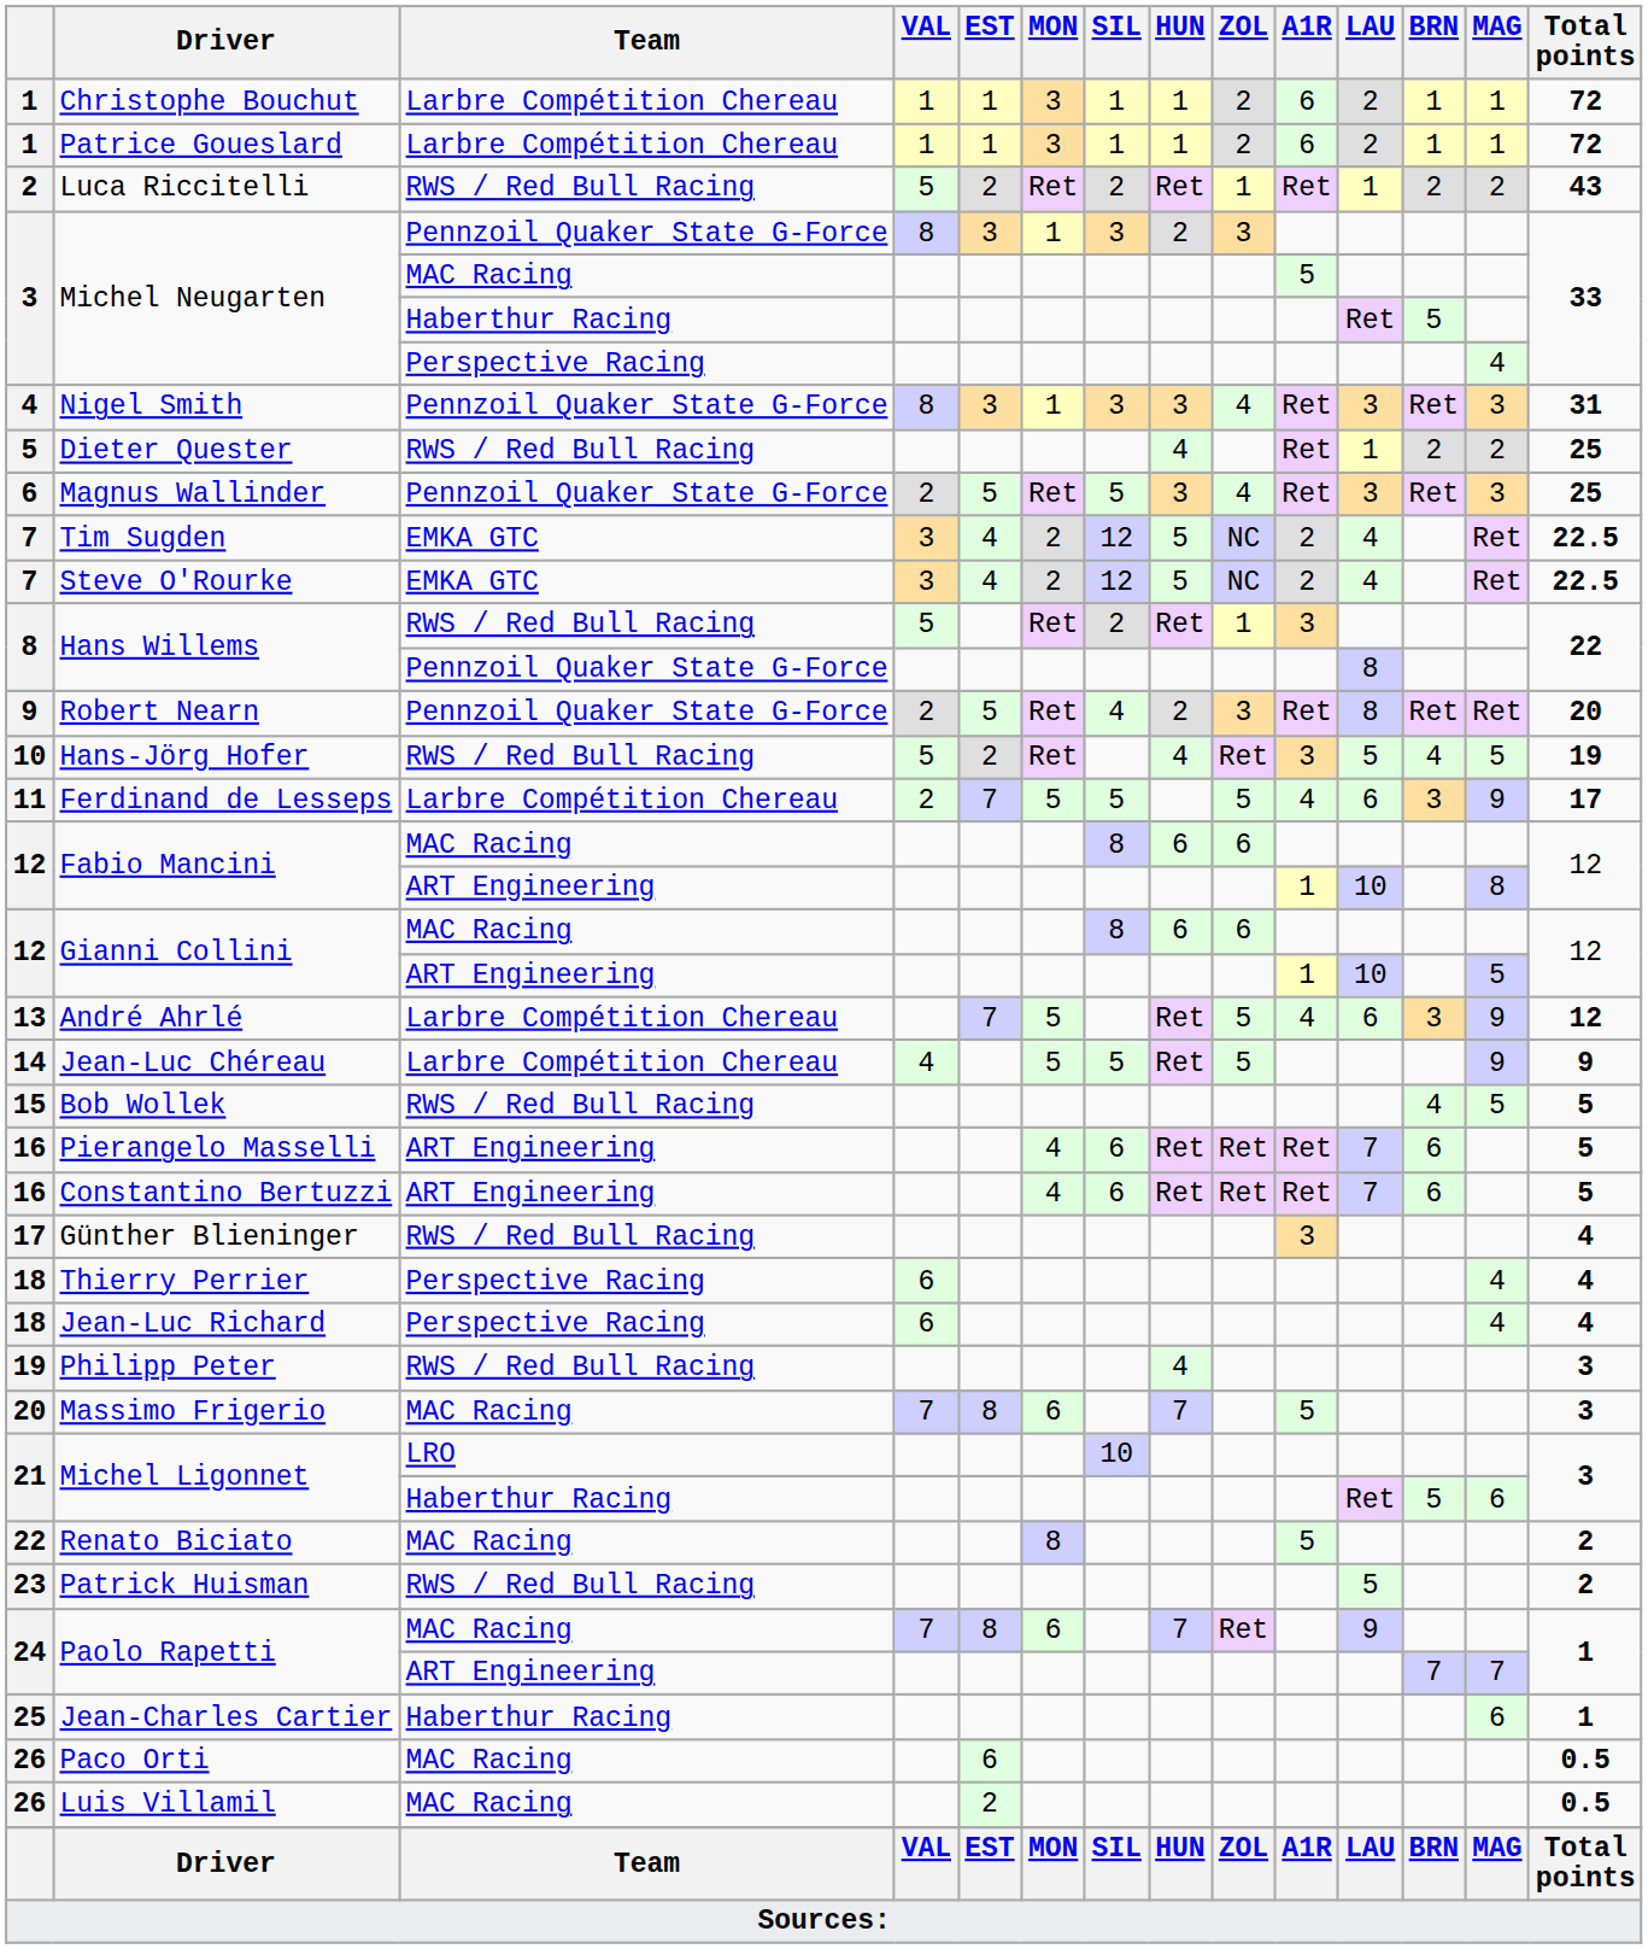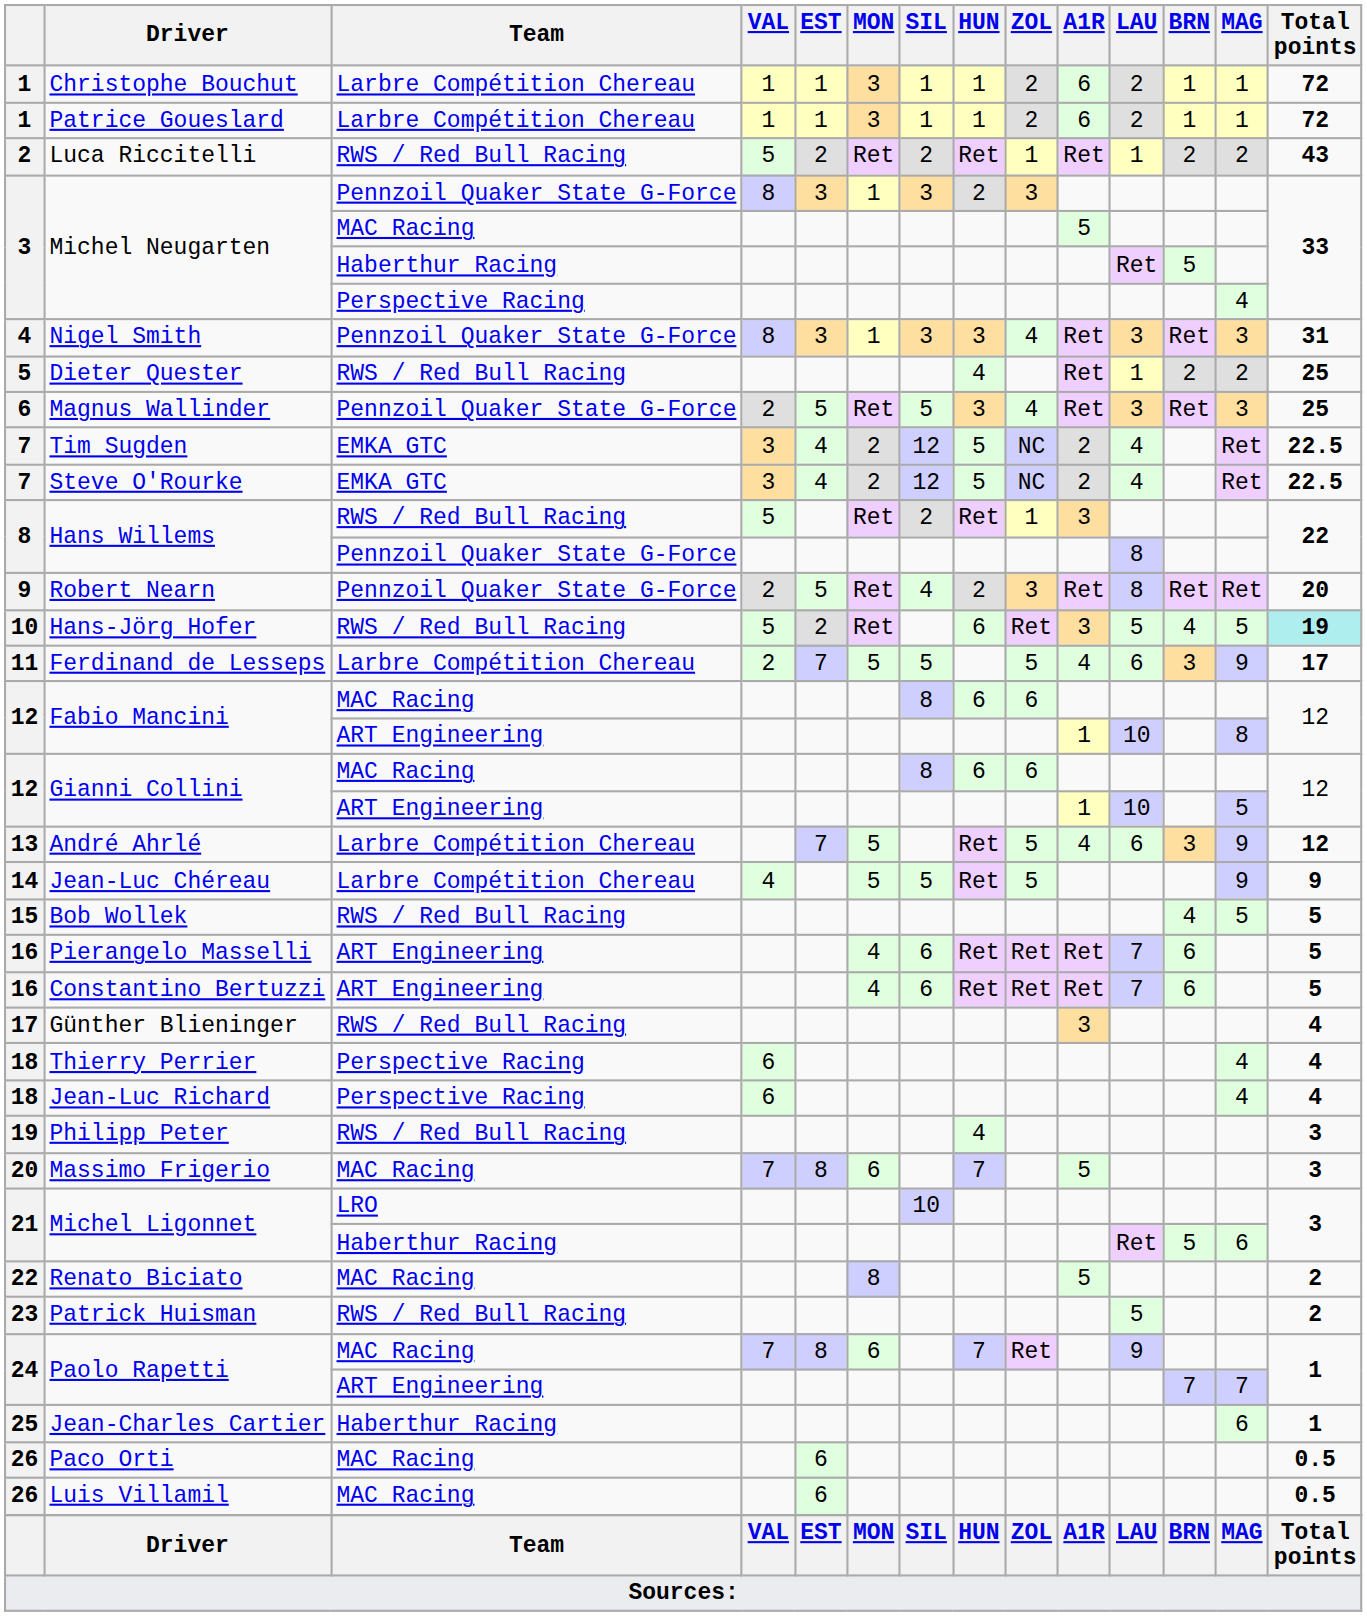Hans-Jörg Hofer | HUN: 4 -> 6
Hans-Jörg Hofer | Total points: no background -> paleturquoise background
Luis Villamil | EST: 2 -> 6
